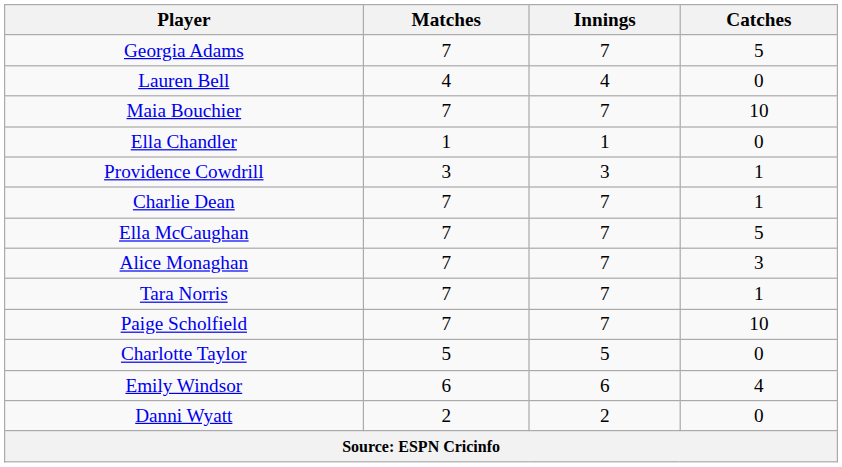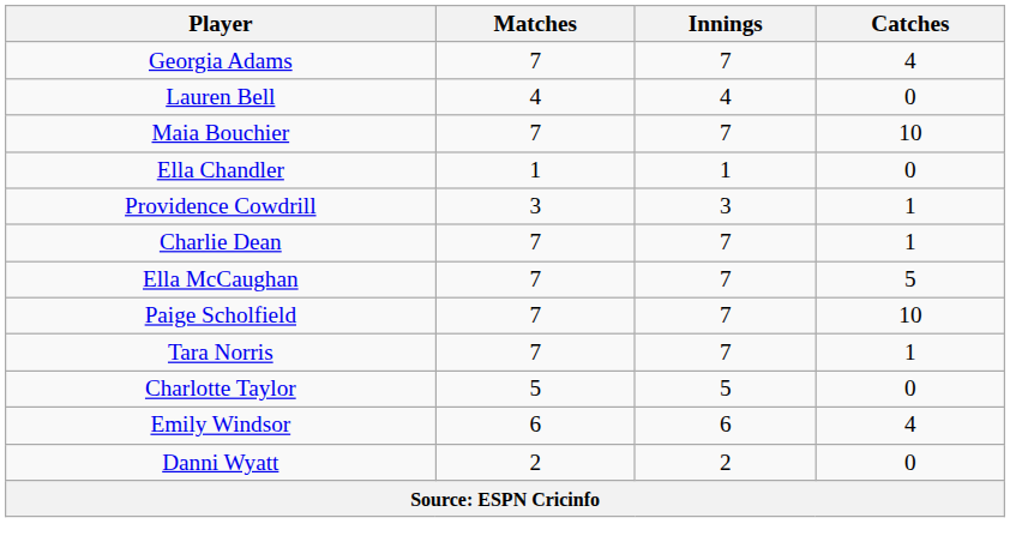Georgia Adams | Catches: 5 -> 4
- row: Alice Monaghan | 7 | 7 | 3
rows swapped: Tara Norris <-> Paige Scholfield
